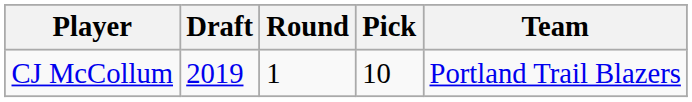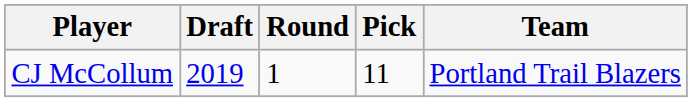CJ McCollum | Pick: 10 -> 11
